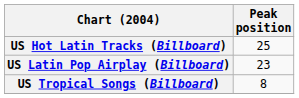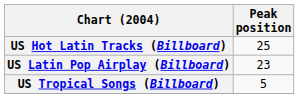US Tropical Songs (Billboard) | Peak position: 8 -> 5
